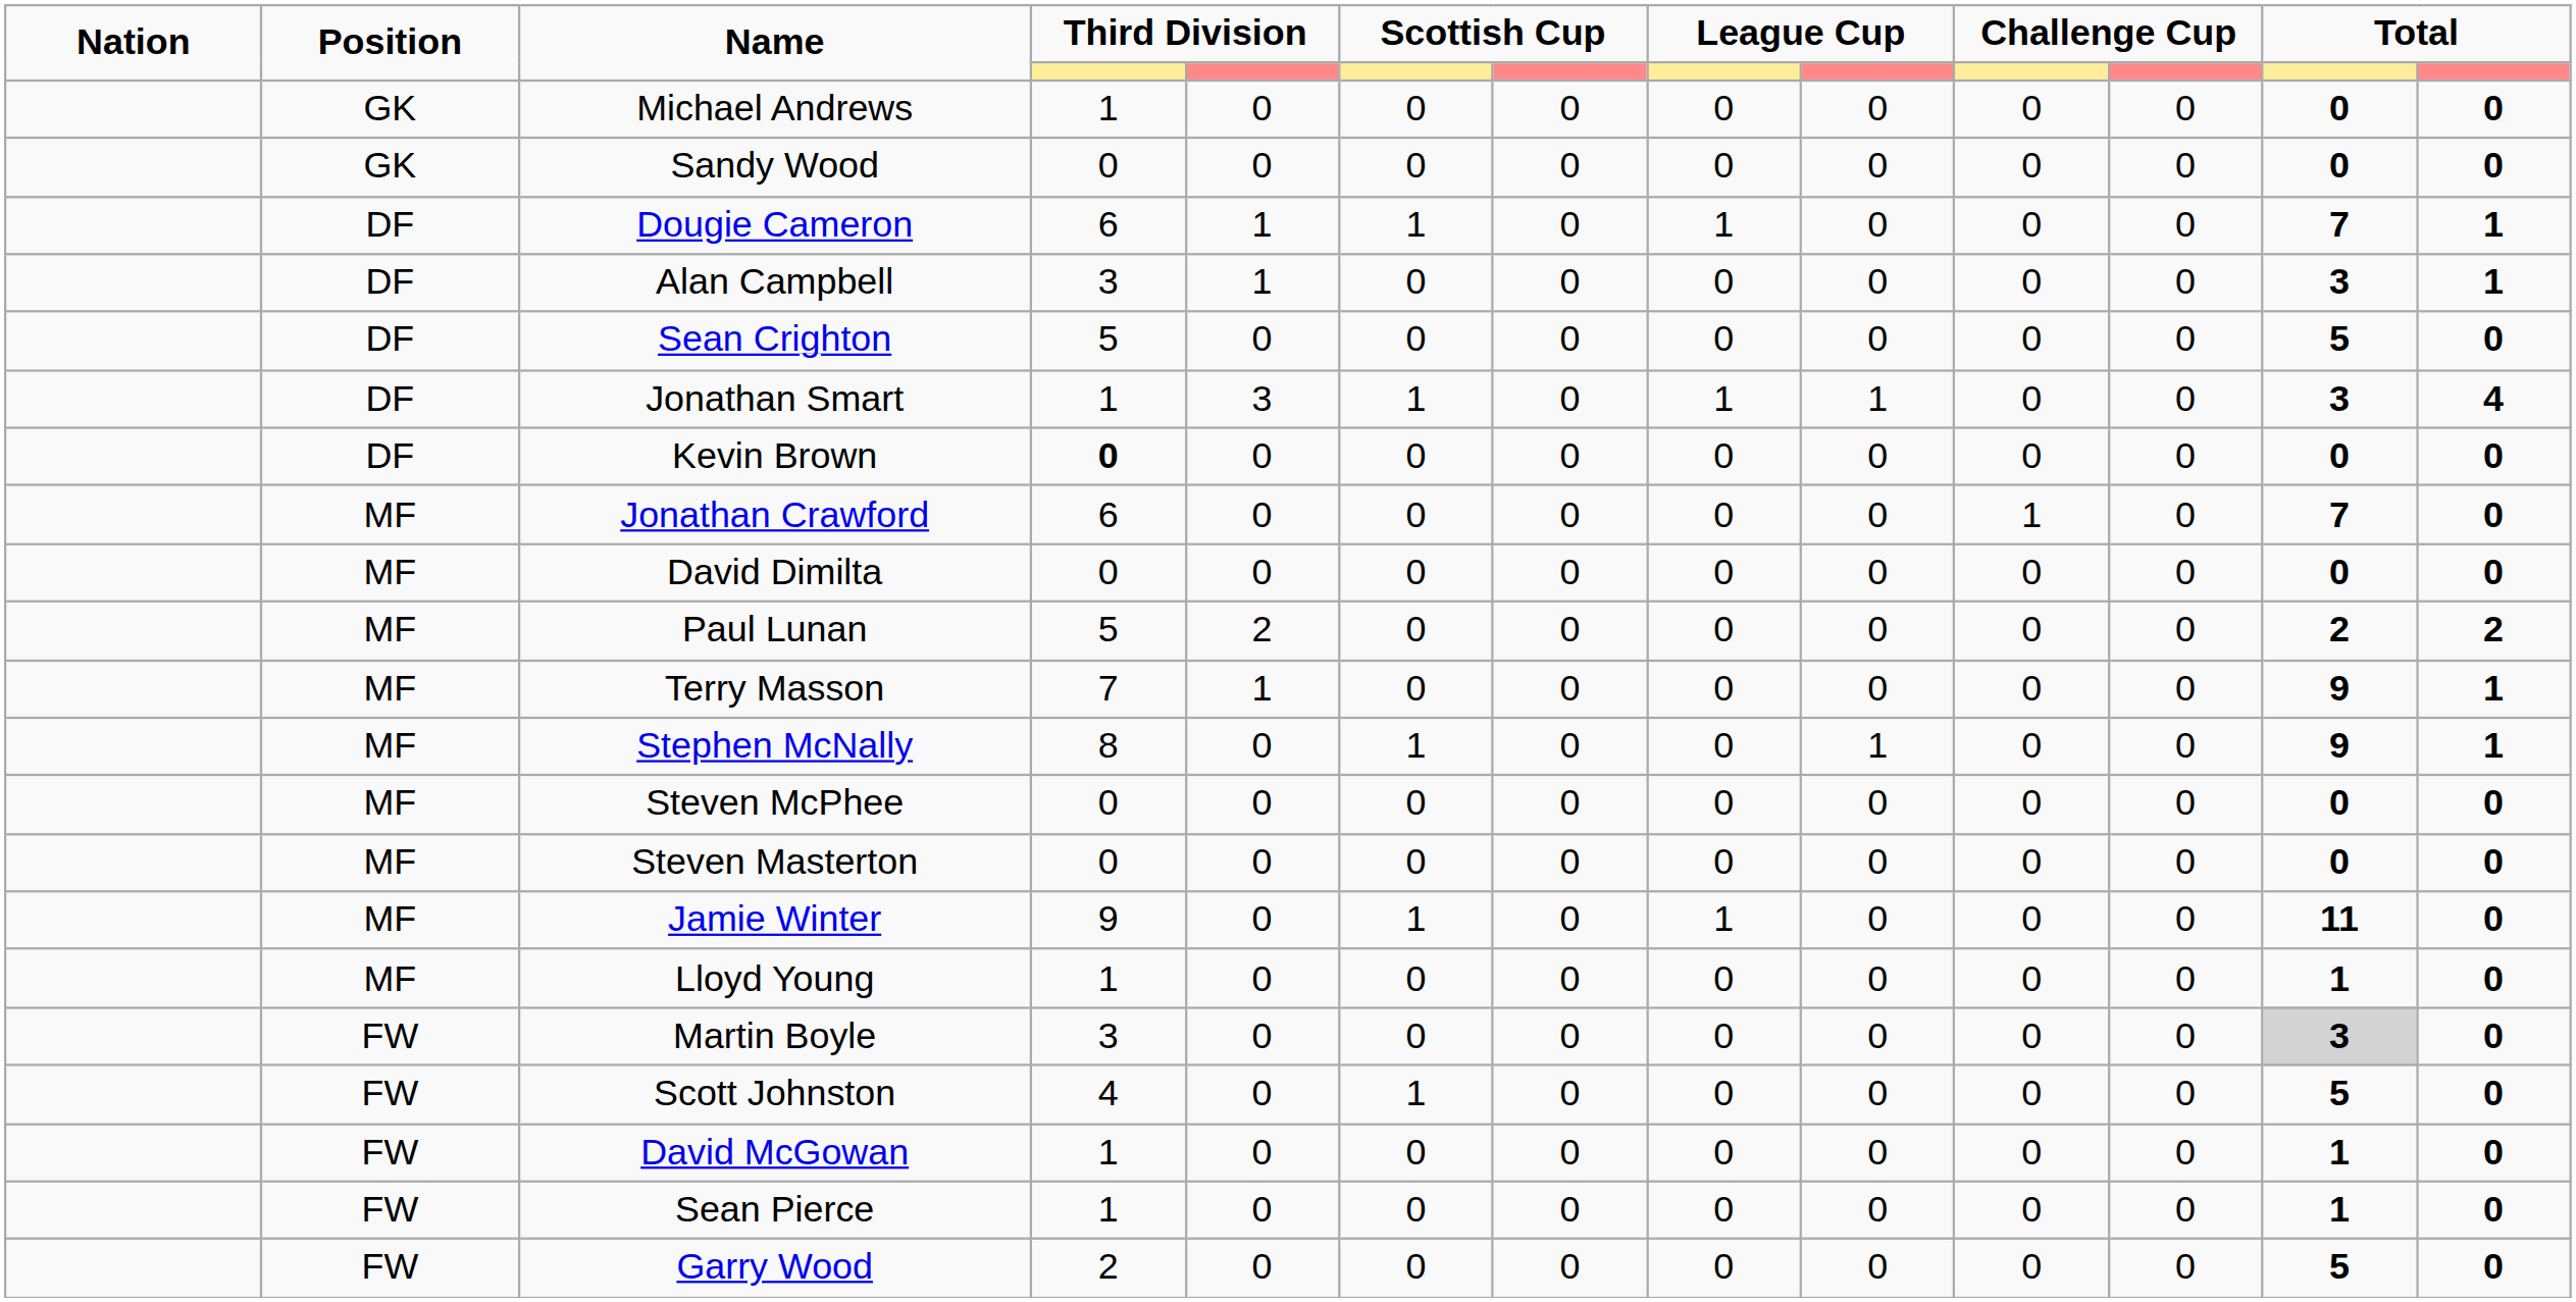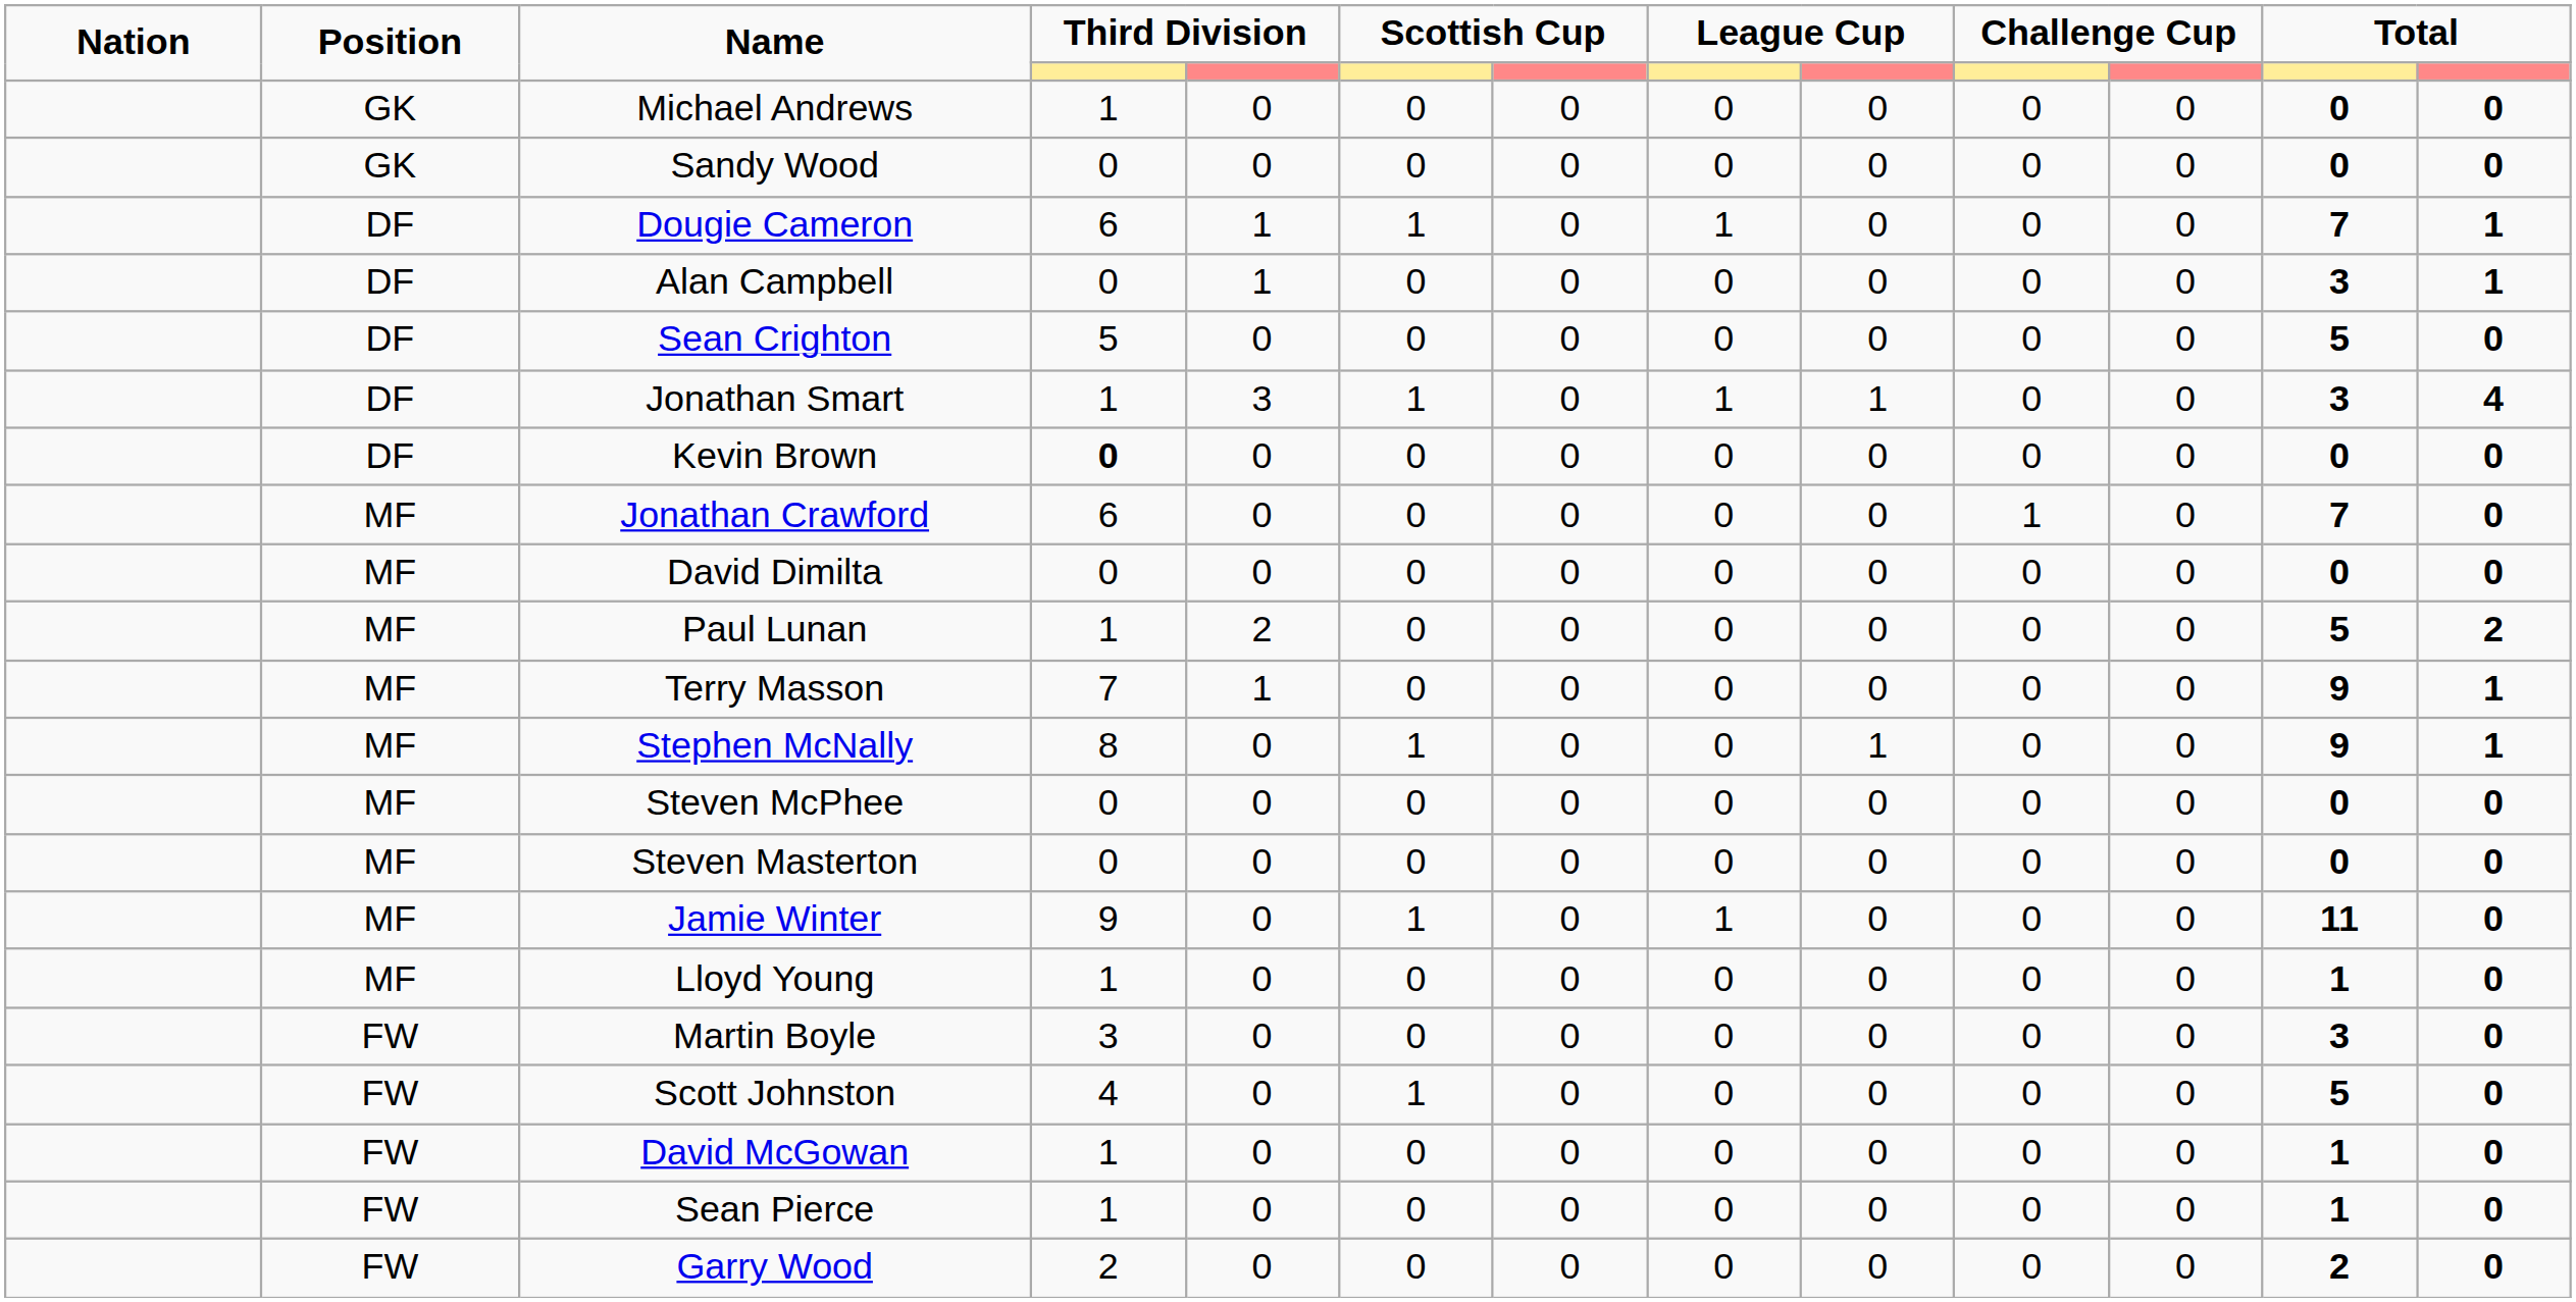Alan Campbell | column 4: 3 -> 0
Paul Lunan | column 4: 5 -> 1
Paul Lunan | column 12: 2 -> 5
Martin Boyle | column 12: lightgrey background -> no background
Garry Wood | column 12: 5 -> 2
